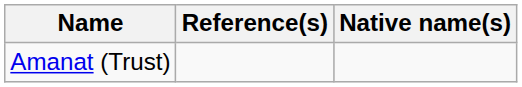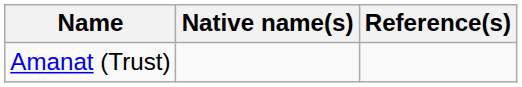columns swapped: Native name(s) <-> Reference(s)
